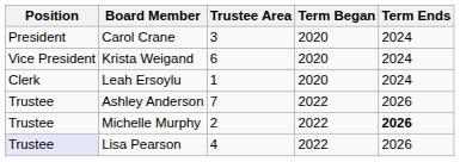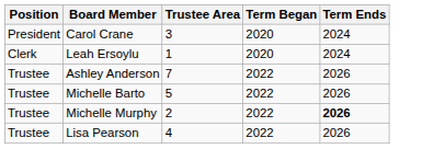- row: Vice President | Krista Weigand | 6 | 2020 | 2024
+ row: Trustee | Michelle Barto | 5 | 2022 | 2026
Lisa Pearson | Position: lavender background -> no background
